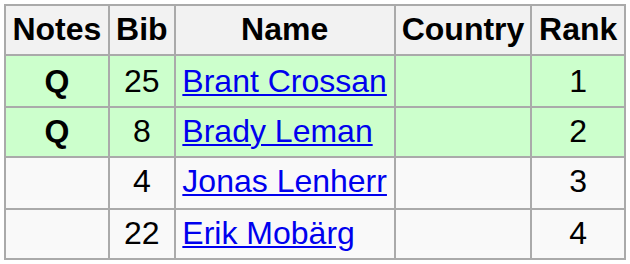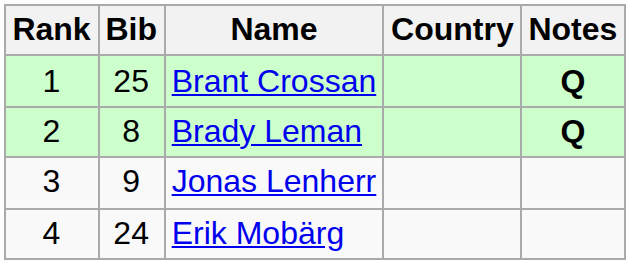columns swapped: Rank <-> Notes
Jonas Lenherr | Bib: 4 -> 9
Erik Mobärg | Bib: 22 -> 24
